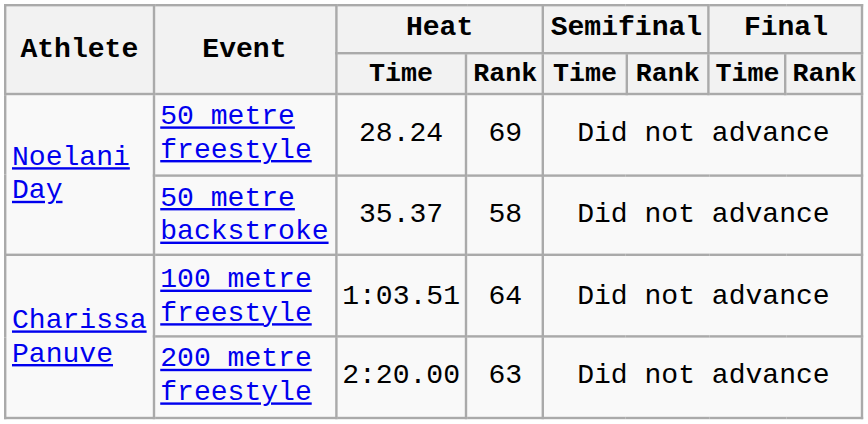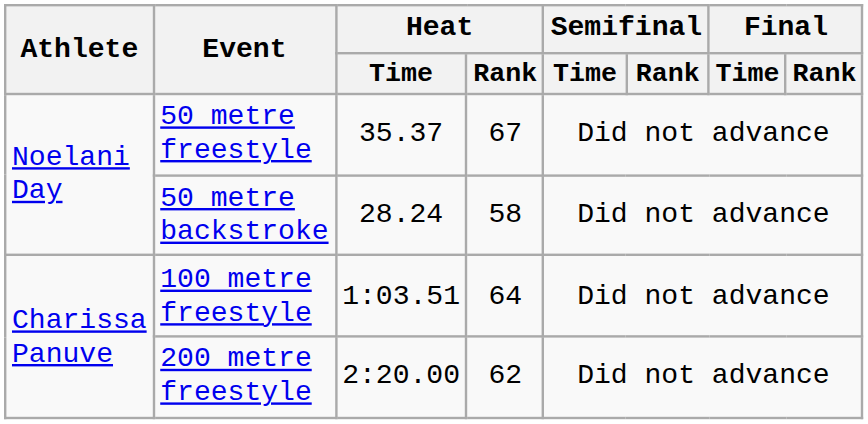50 metre freestyle | Heat / Time: 28.24 -> 35.37
50 metre freestyle | Heat / Rank: 69 -> 67
50 metre backstroke | Heat / Time: 35.37 -> 28.24
200 metre freestyle | Heat / Rank: 63 -> 62
